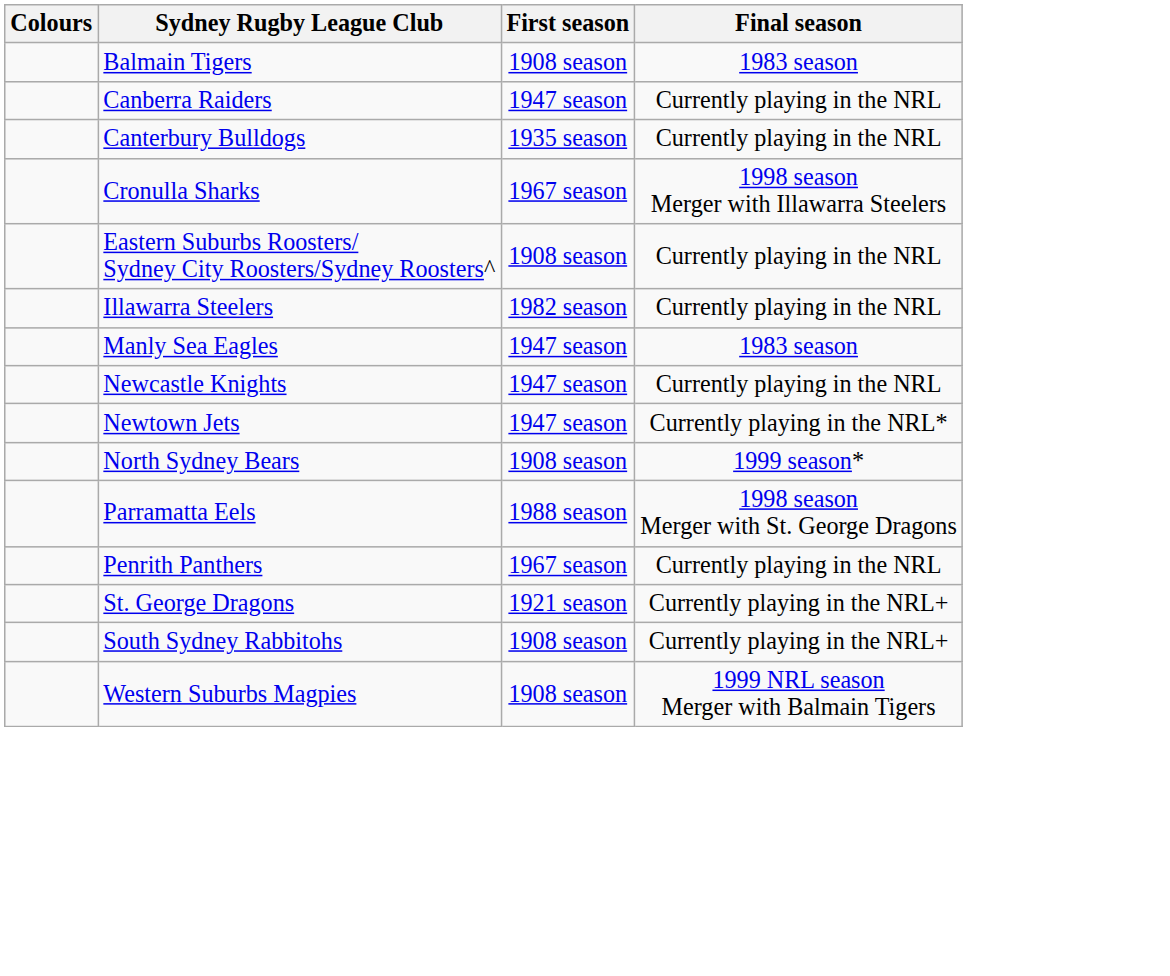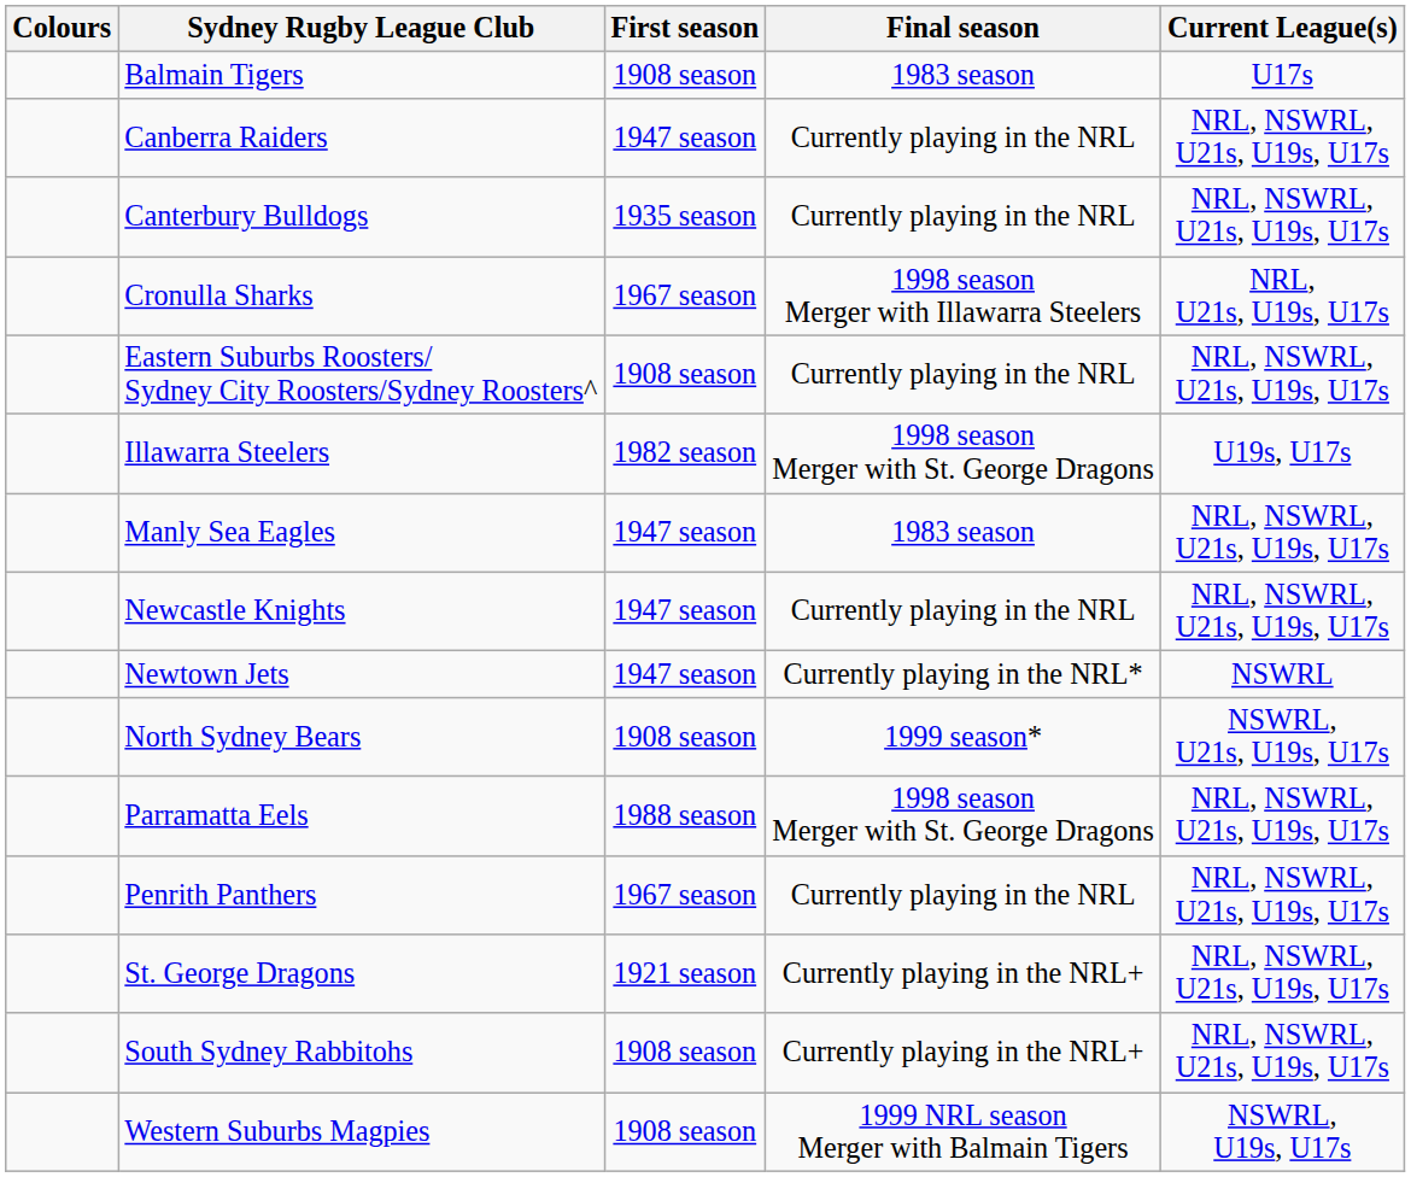+ column: Current League(s) | U17s | NRL, NSWRL, U21s, U19s, U17s | NRL, NSWRL, U21s, U19s, U17s | NRL, U21s, U19s, U17s | NRL, NSWRL, U21s, U19s, U17s | U19s, U17s | NRL, NSWRL, U21s, U19s, U17s | NRL, NSWRL, U21s, U19s, U17s | NSWRL | NSWRL, U21s, U19s, U17s | NRL, NSWRL, U21s, U19s, U17s | NRL, NSWRL, U21s, U19s, U17s | NRL, NSWRL, U21s, U19s, U17s | NRL, NSWRL, U21s, U19s, U17s | NSWRL, U19s, U17s
Illawarra Steelers | Final season: Currently playing in the NRL -> 1998 season Merger with St. George Dragons
